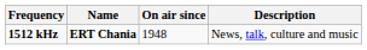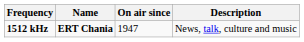1512 kHz | On air since: 1948 -> 1947
